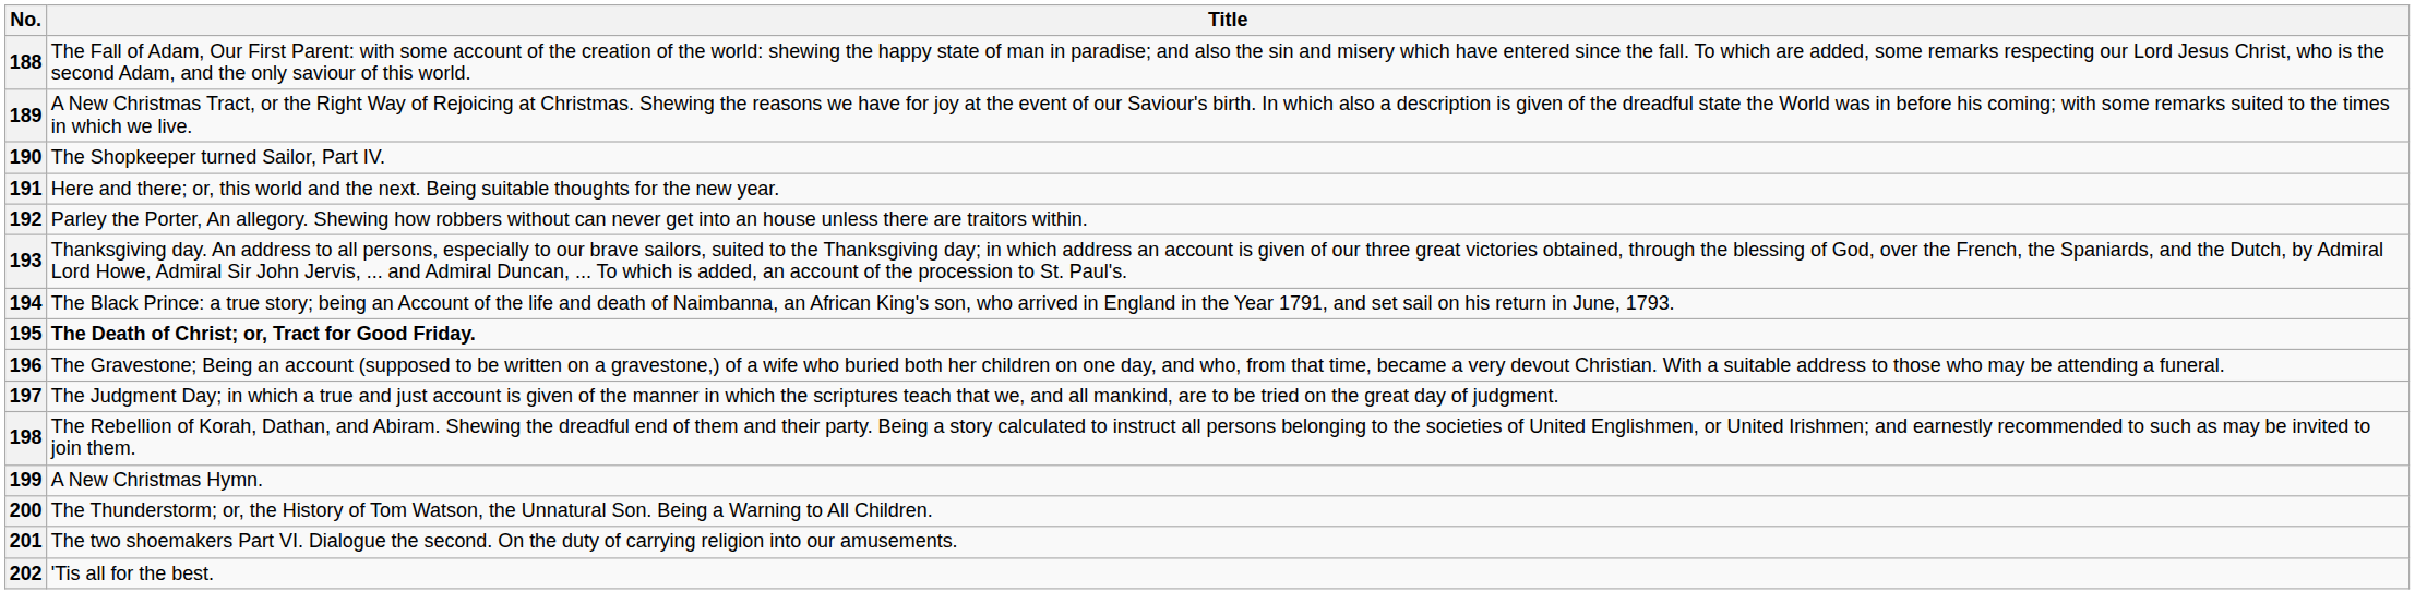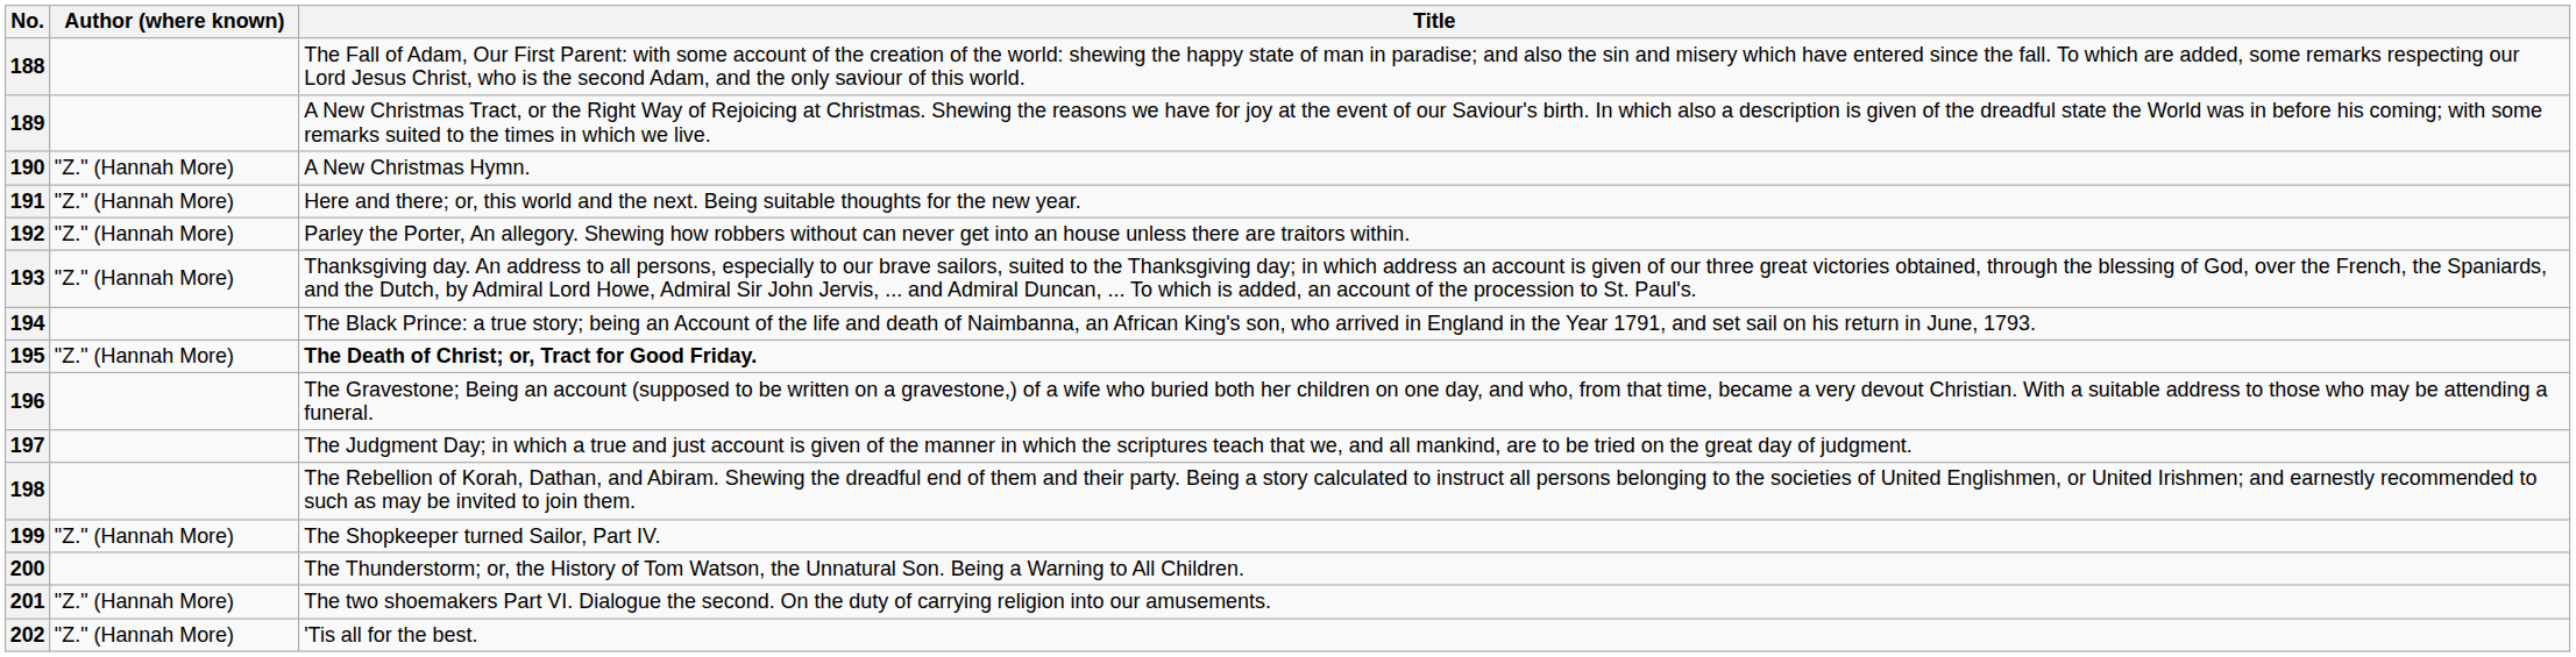+ column: Author (where known) | "Z." (Hannah More) | "Z." (Hannah More) | "Z." (Hannah More) | "Z." (Hannah More) | "Z." (Hannah More) | "Z." (Hannah More) | "Z." (Hannah More) | "Z." (Hannah More)
190 | Title: The Shopkeeper turned Sailor, Part IV. -> A New Christmas Hymn.
199 | Title: A New Christmas Hymn. -> The Shopkeeper turned Sailor, Part IV.
